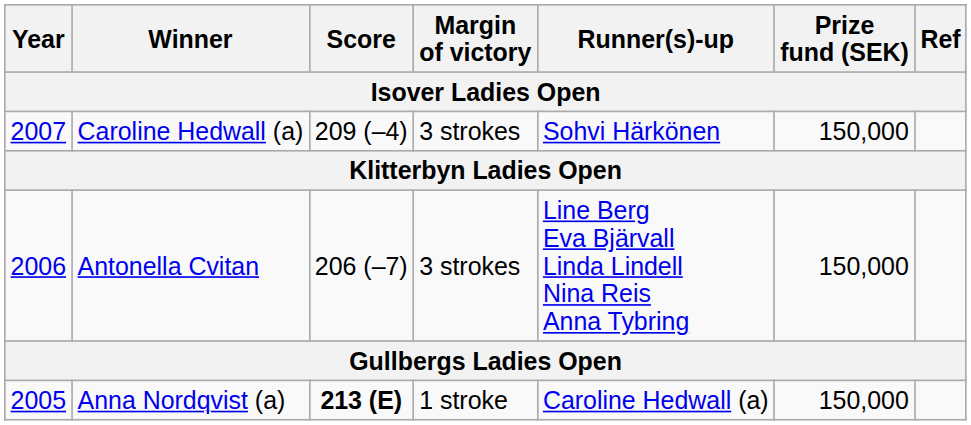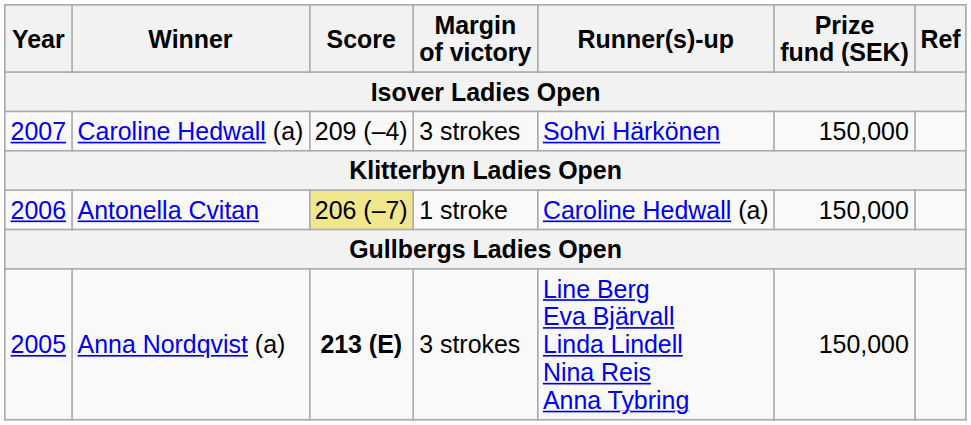Antonella Cvitan | Score: no background -> khaki background
Antonella Cvitan | Margin of victory: 3 strokes -> 1 stroke
Antonella Cvitan | Runner(s)-up: Line Berg Eva Bjärvall Linda Lindell Nina Reis Anna Tybring -> Caroline Hedwall (a)
Anna Nordqvist (a) | Margin of victory: 1 stroke -> 3 strokes
Anna Nordqvist (a) | Runner(s)-up: Caroline Hedwall (a) -> Line Berg Eva Bjärvall Linda Lindell Nina Reis Anna Tybring
